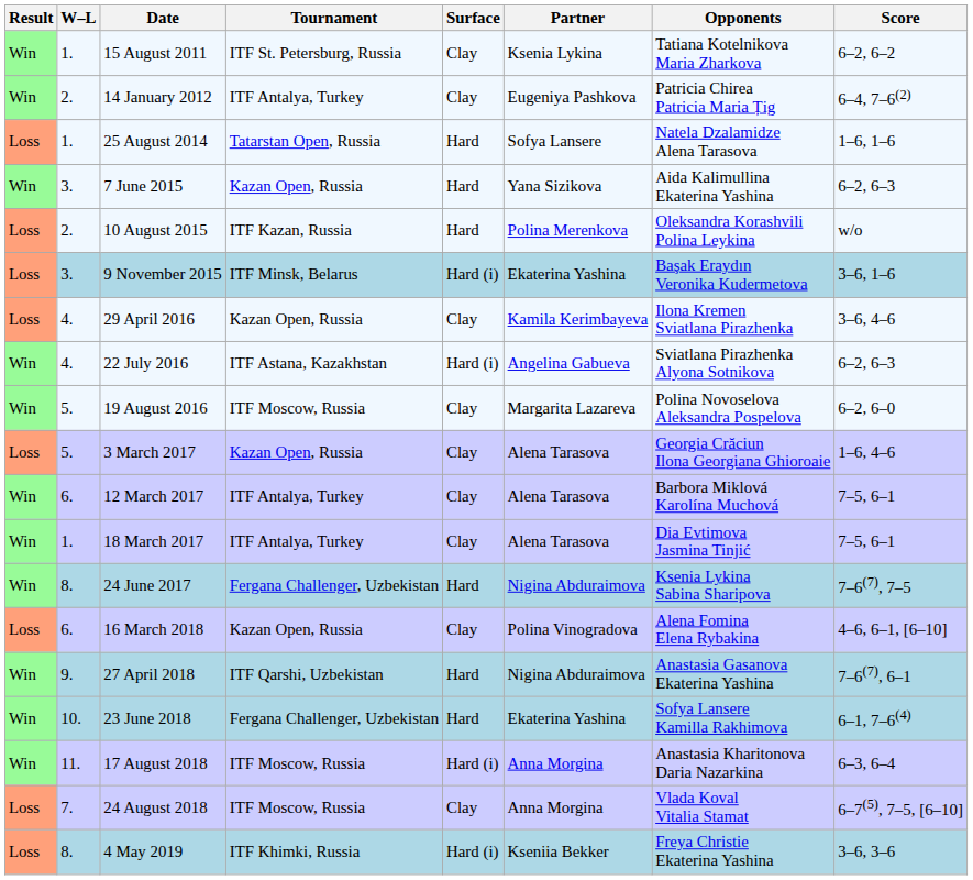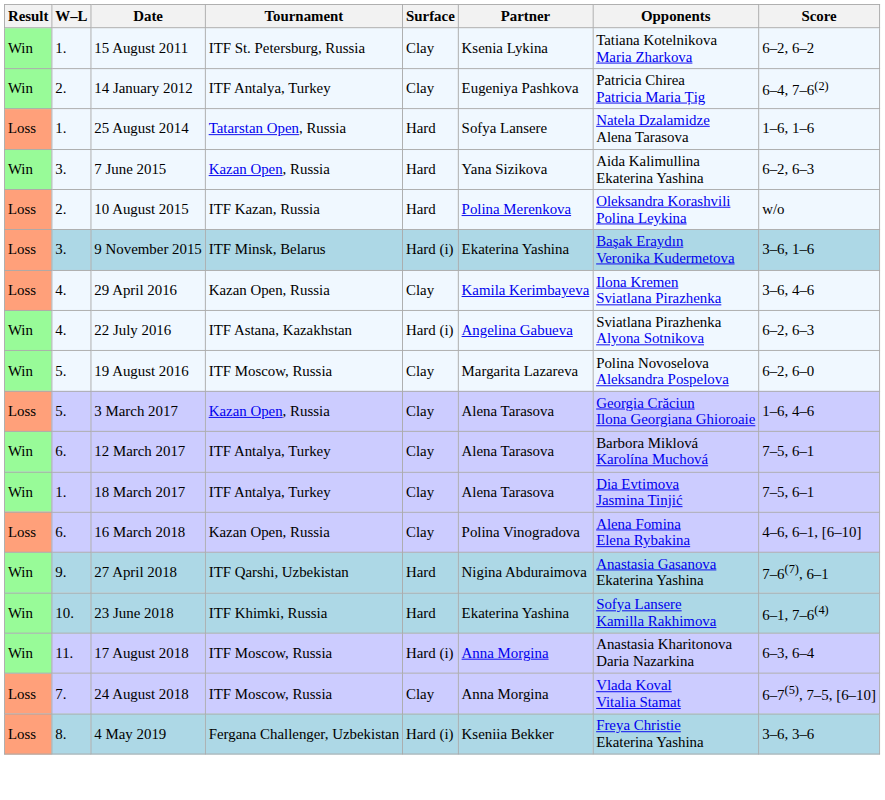- row: Win | 8. | 24 June 2017 | Fergana Challenger, Uzbekistan | Hard | Nigina Abduraimova | Ksenia Lykina Sabina Sharipova | 7–6(7), 7–5
23 June 2018 | Tournament: Fergana Challenger, Uzbekistan -> ITF Khimki, Russia
4 May 2019 | Tournament: ITF Khimki, Russia -> Fergana Challenger, Uzbekistan
